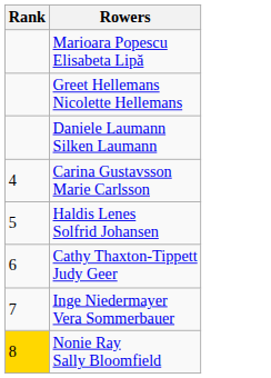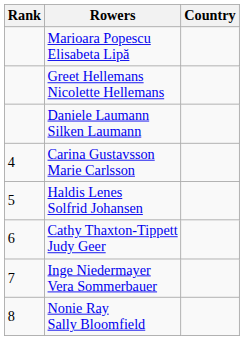+ column: Country
Nonie Ray Sally Bloomfield | Rank: gold background -> no background
